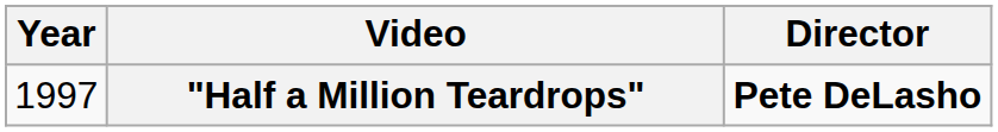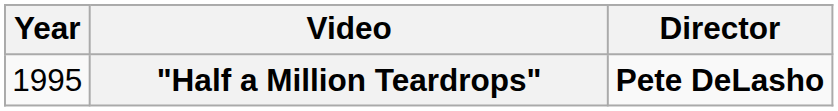"Half a Million Teardrops" | Year: 1997 -> 1995
